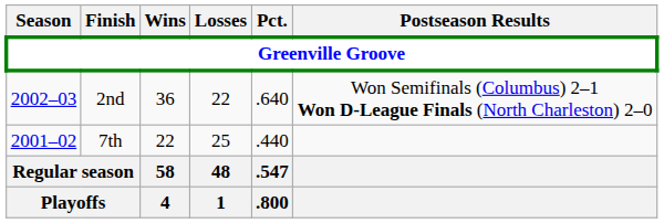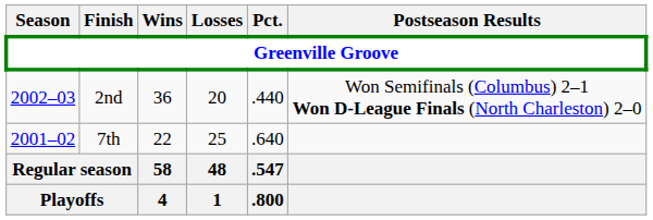2nd | Losses: 22 -> 20
2nd | Pct.: .640 -> .440
7th | Pct.: .440 -> .640
